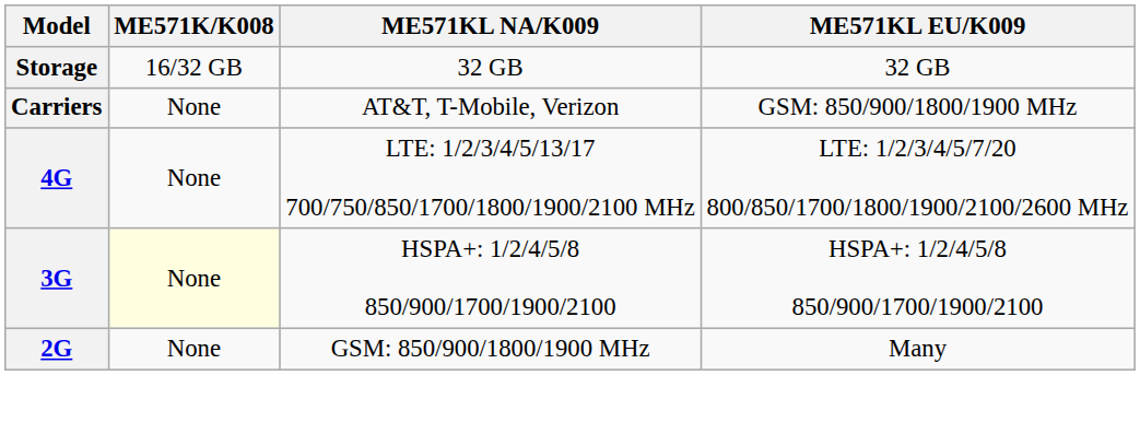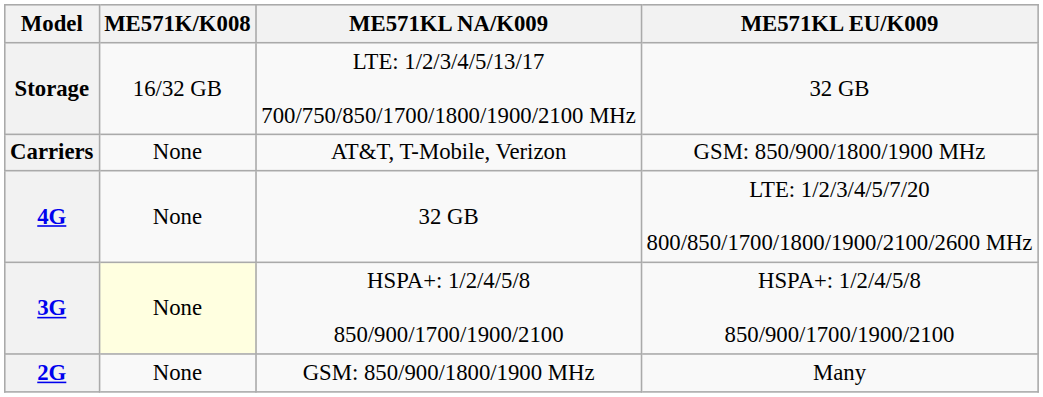Storage | ME571KL NA/K009: 32 GB -> LTE: 1/2/3/4/5/13/17 700/750/850/1700/1800/1900/2100 MHz
4G | ME571KL NA/K009: LTE: 1/2/3/4/5/13/17 700/750/850/1700/1800/1900/2100 MHz -> 32 GB
